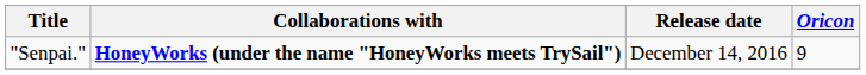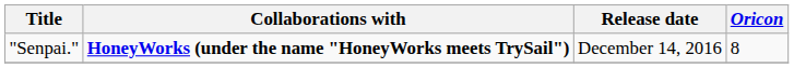"Senpai." | Oricon: 9 -> 8
